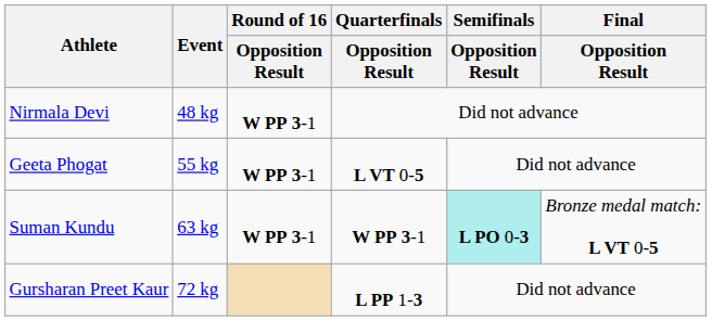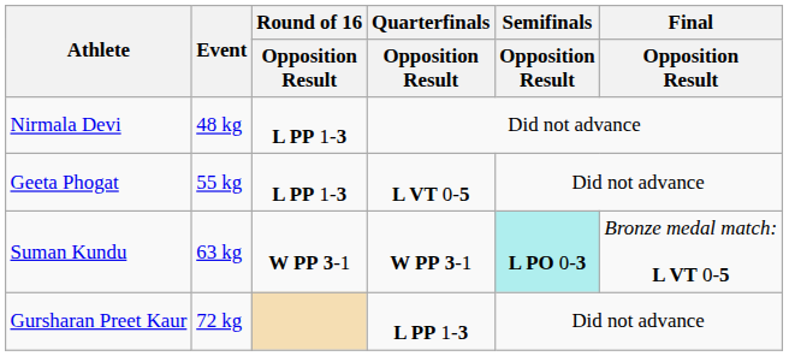Nirmala Devi | Round of 16 / Opposition Result: W PP 3-1 -> L PP 1-3
Geeta Phogat | Round of 16 / Opposition Result: W PP 3-1 -> L PP 1-3
